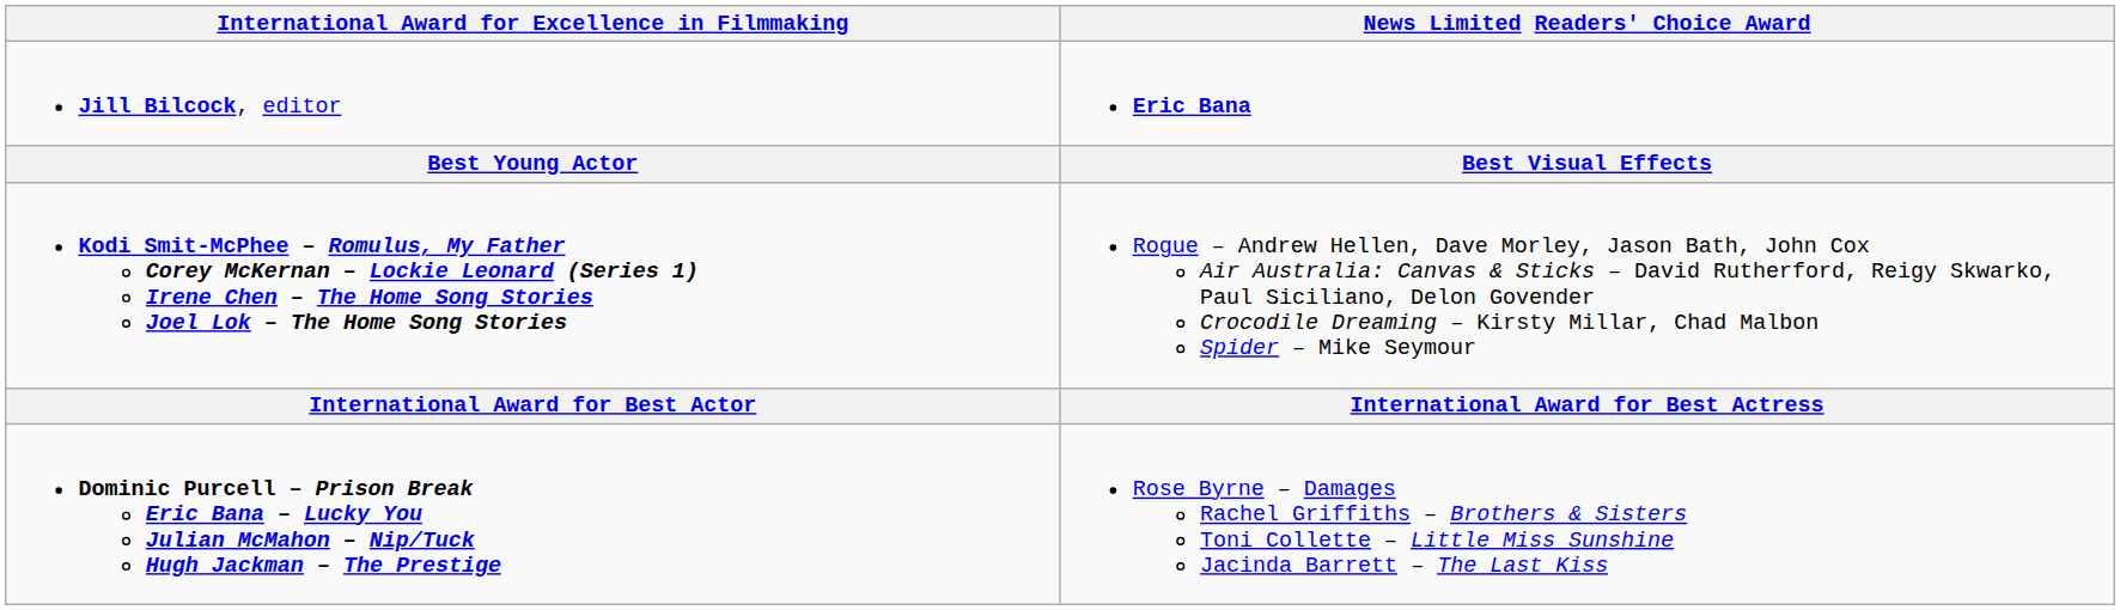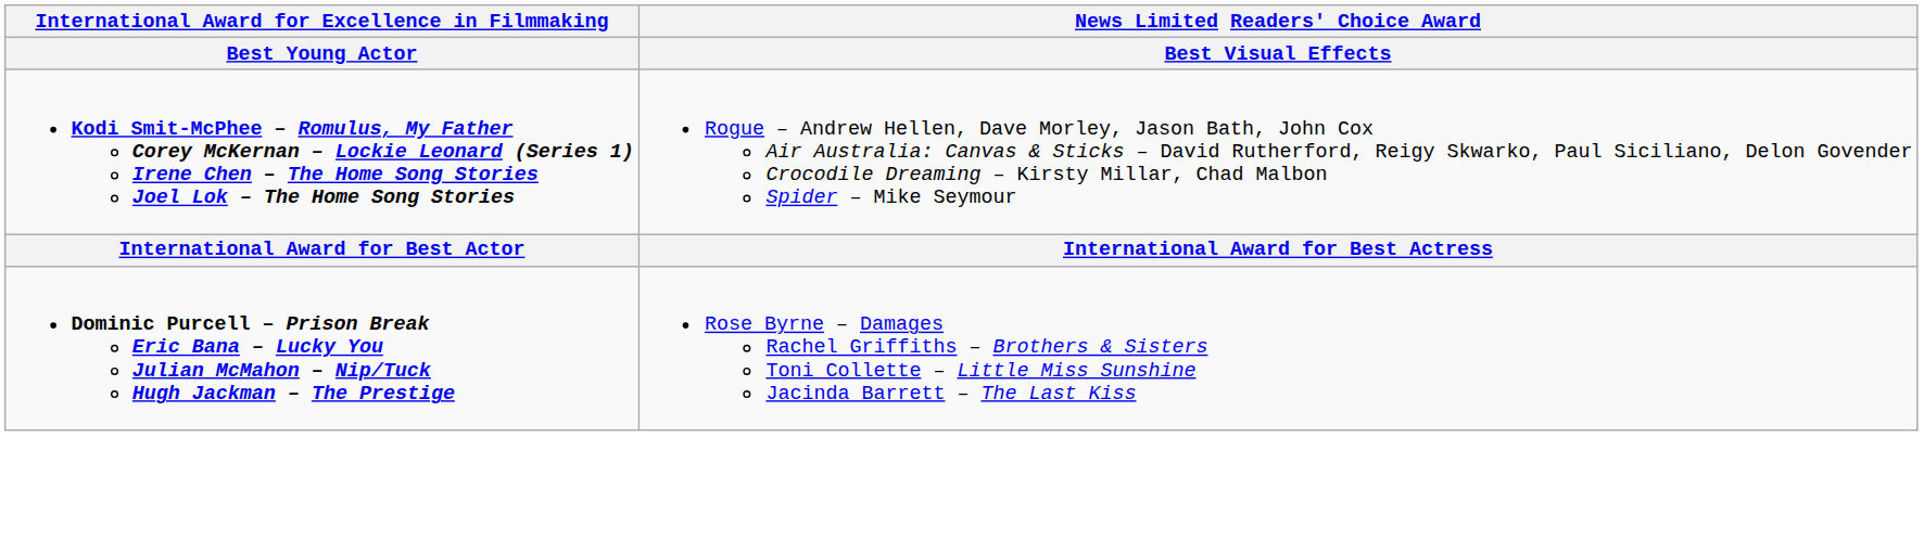- row: Jill Bilcock, editor | Eric Bana
